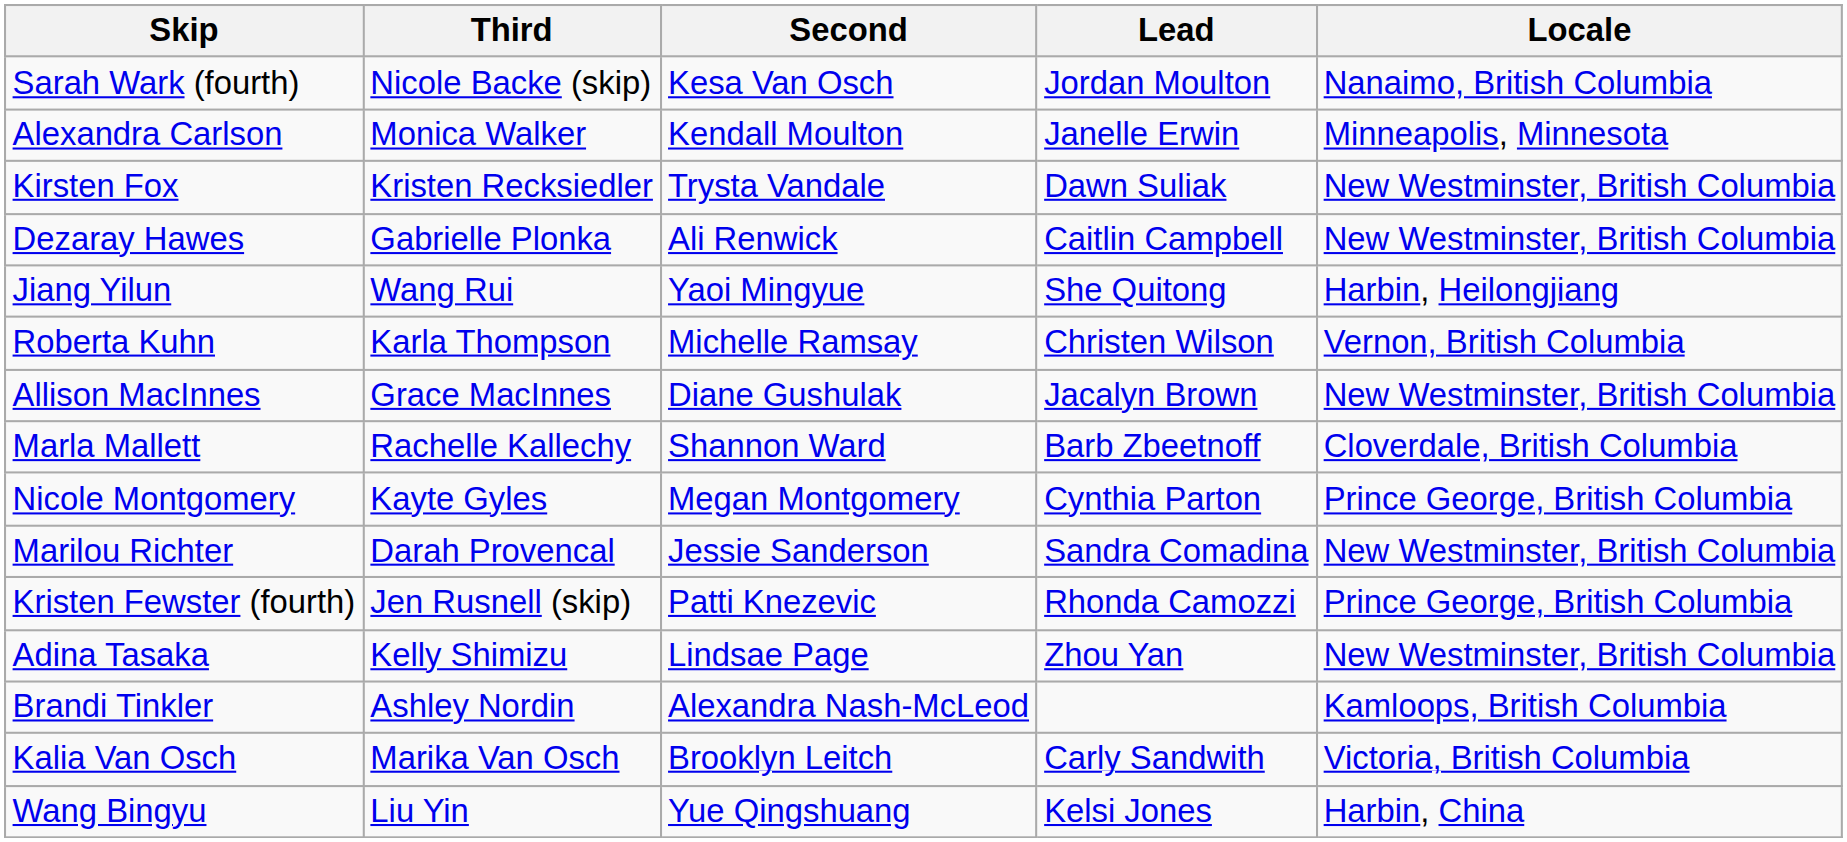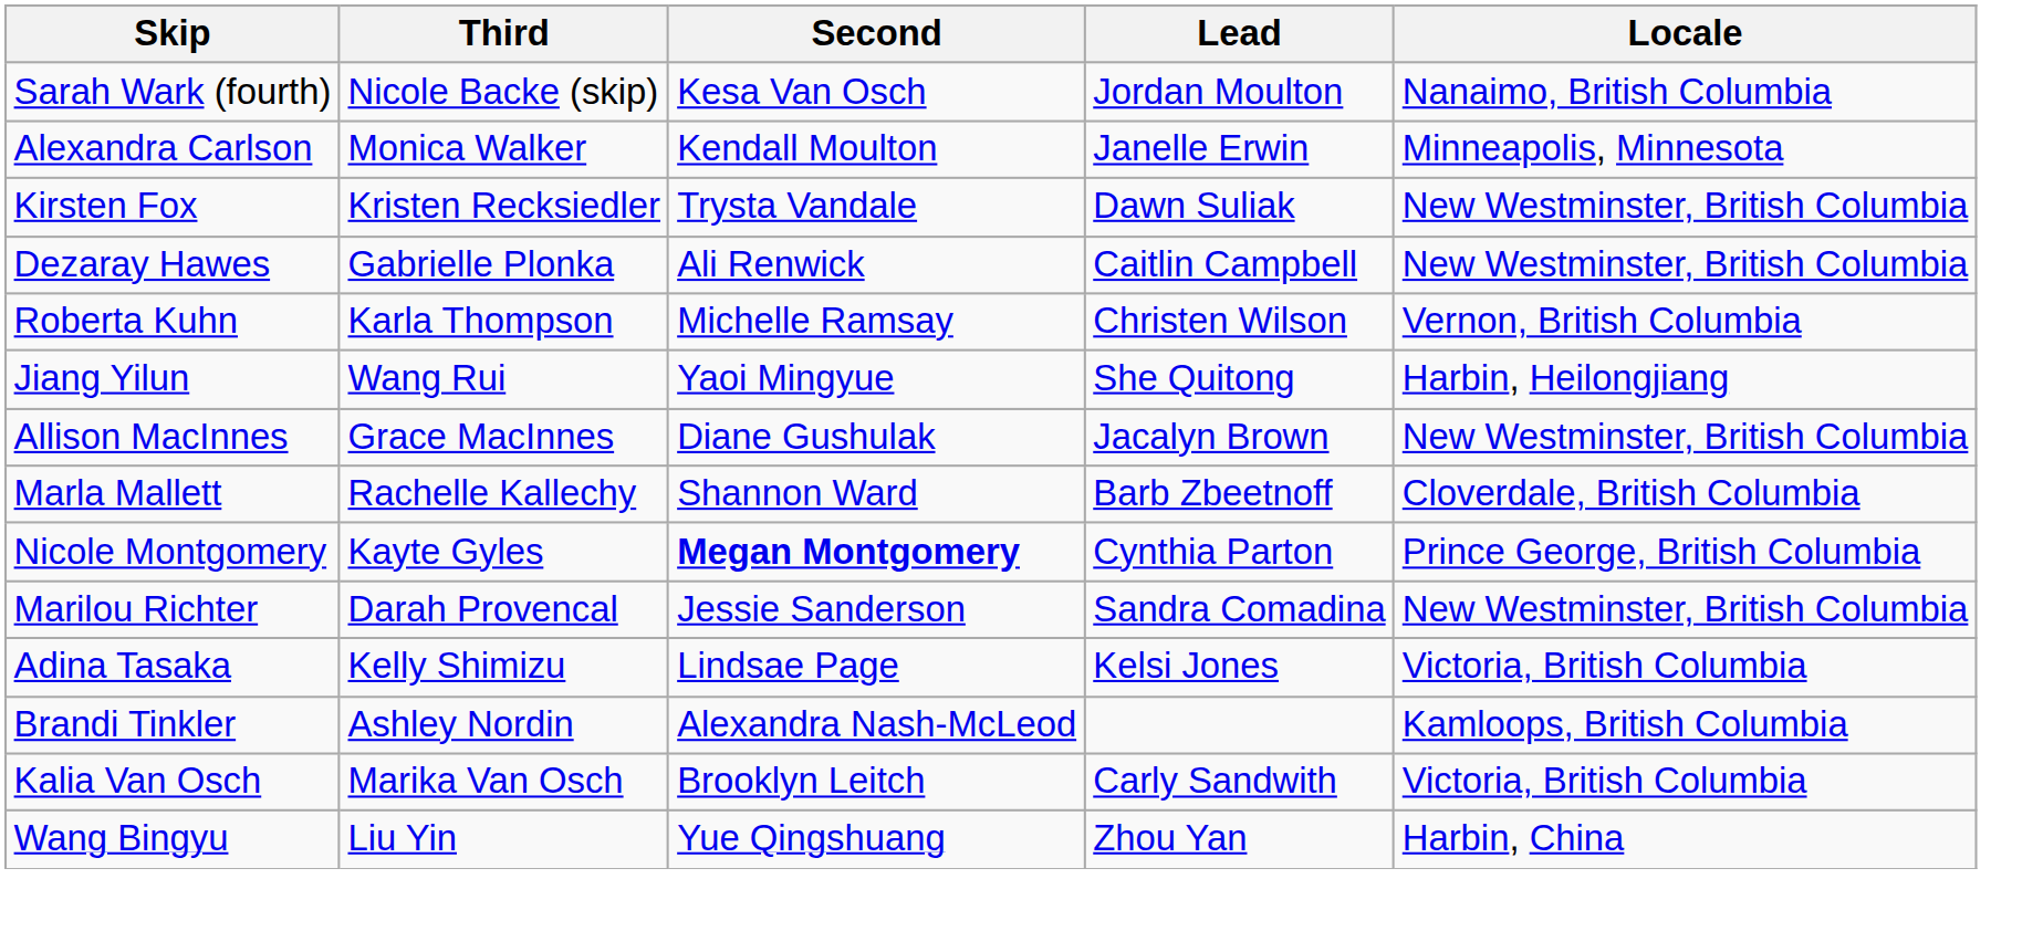rows swapped: Jiang Yilun <-> Roberta Kuhn
Nicole Montgomery | Second: normal -> bold
- row: Kristen Fewster (fourth) | Jen Rusnell (skip) | Patti Knezevic | Rhonda Camozzi | Prince George, British Columbia
Adina Tasaka | Lead: Zhou Yan -> Kelsi Jones
Adina Tasaka | Locale: New Westminster, British Columbia -> Victoria, British Columbia
Wang Bingyu | Lead: Kelsi Jones -> Zhou Yan
